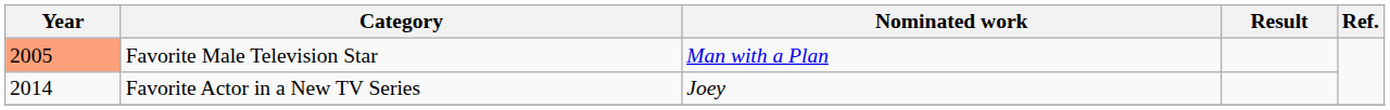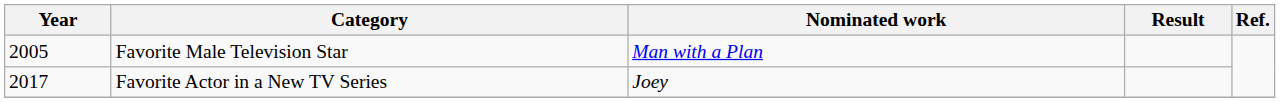Favorite Male Television Star | Year: lightsalmon background -> no background
Favorite Actor in a New TV Series | Year: 2014 -> 2017
